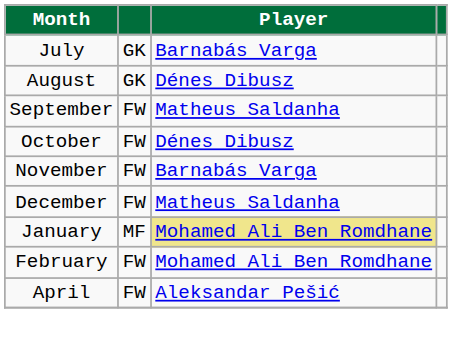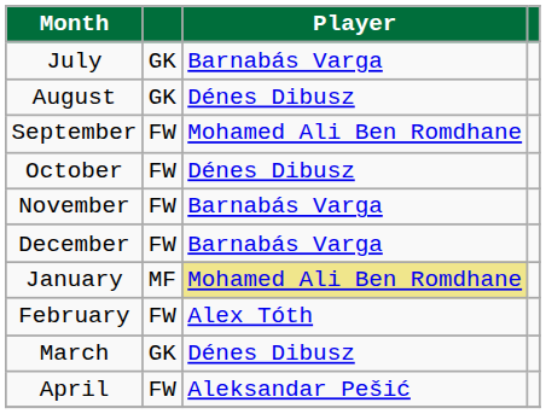September | Player: Matheus Saldanha -> Mohamed Ali Ben Romdhane
December | Player: Matheus Saldanha -> Barnabás Varga
February | Player: Mohamed Ali Ben Romdhane -> Alex Tóth
+ row: March | GK | Dénes Dibusz
